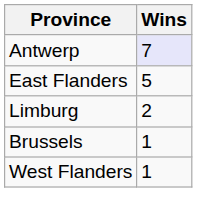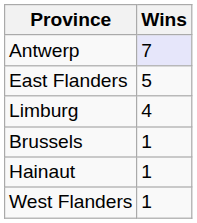Limburg | Wins: 2 -> 4
+ row: Hainaut | 1
